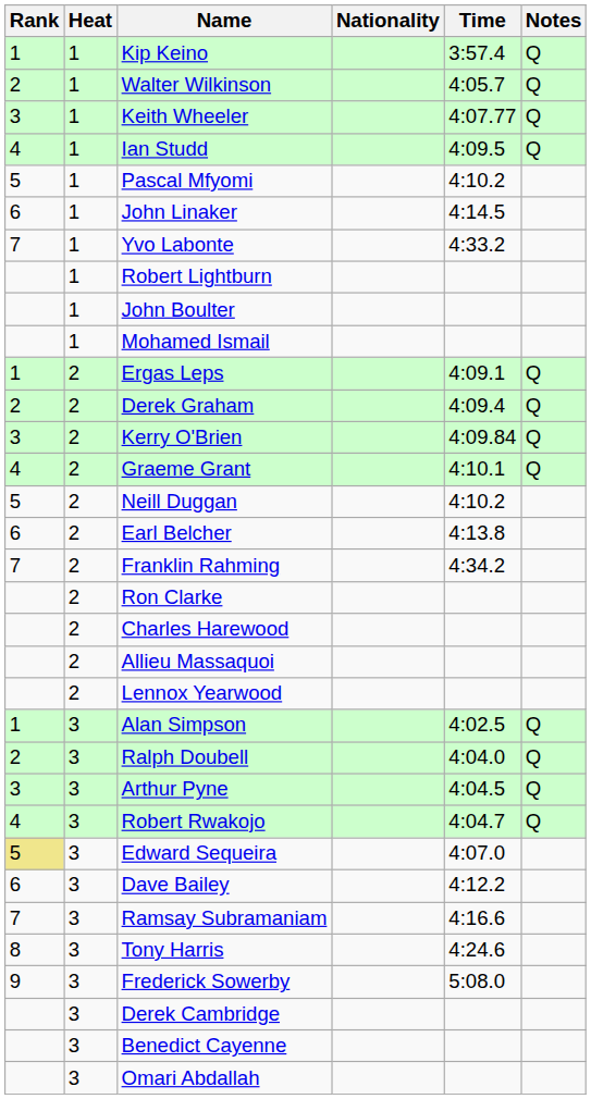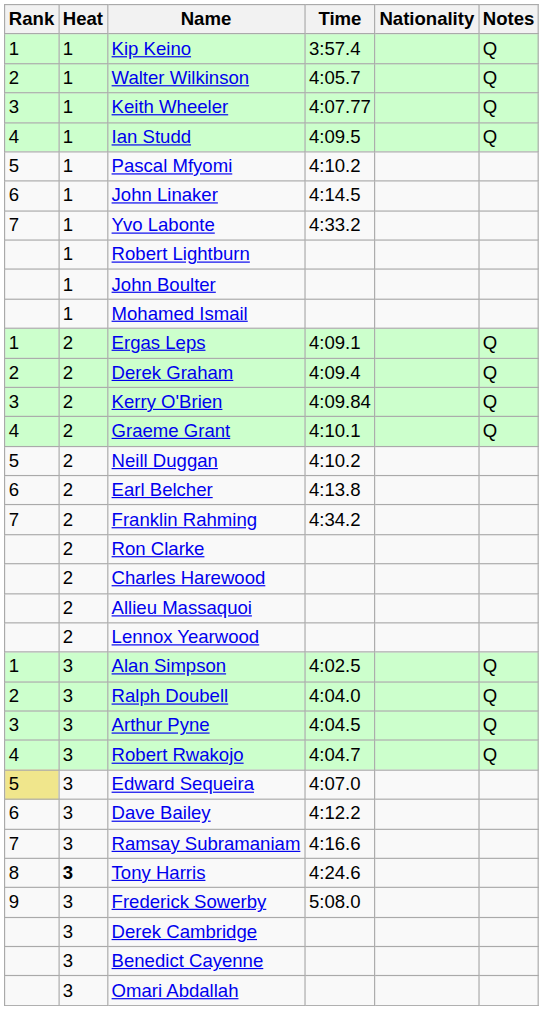columns swapped: Nationality <-> Time
Tony Harris | Heat: normal -> bold
